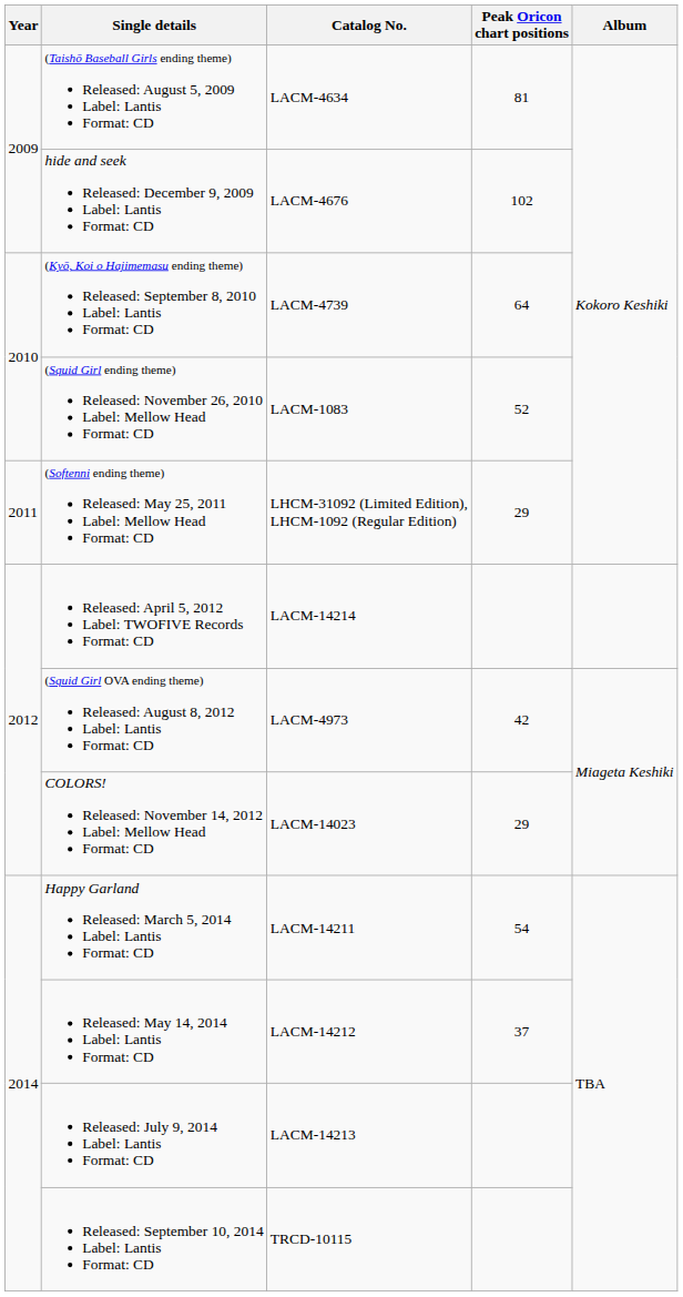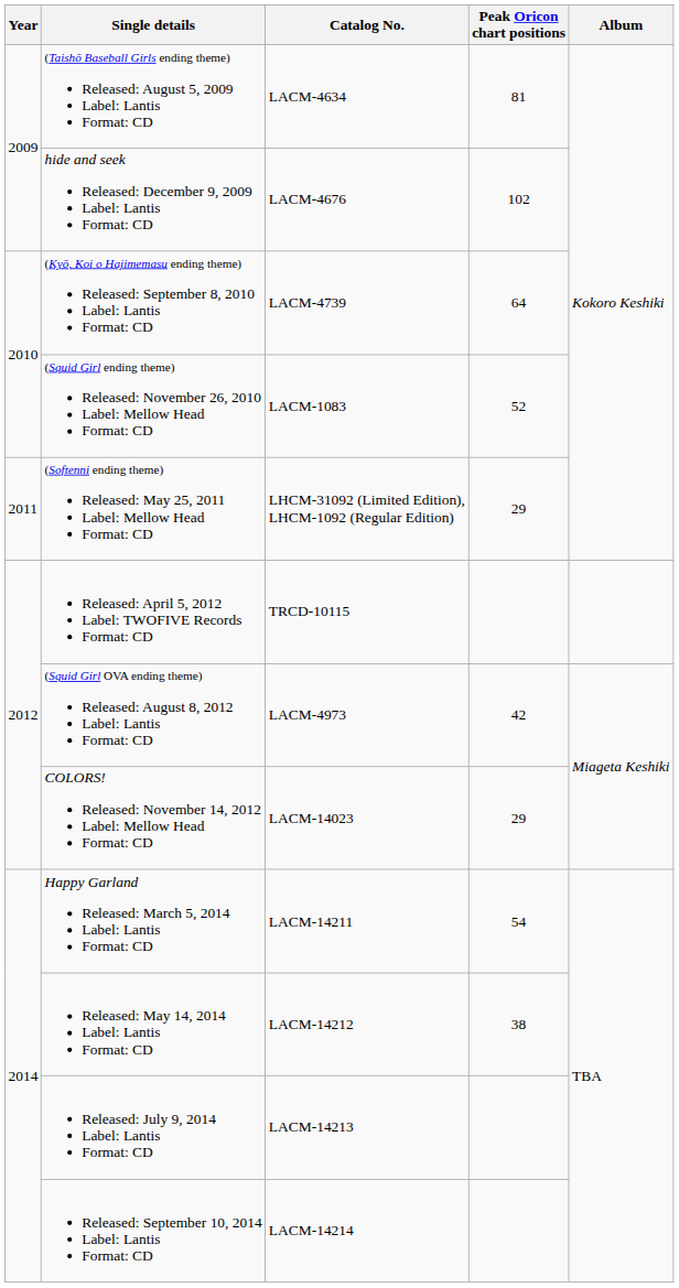Released: April 5, 2012 Label: TWOFIVE Records Format: CD | Catalog No.: LACM-14214 -> TRCD-10115
Released: May 14, 2014 Label: Lantis Format: CD | Peak Oricon chart positions: 37 -> 38
Released: September 10, 2014 Label: Lantis Format: CD | Catalog No.: TRCD-10115 -> LACM-14214
